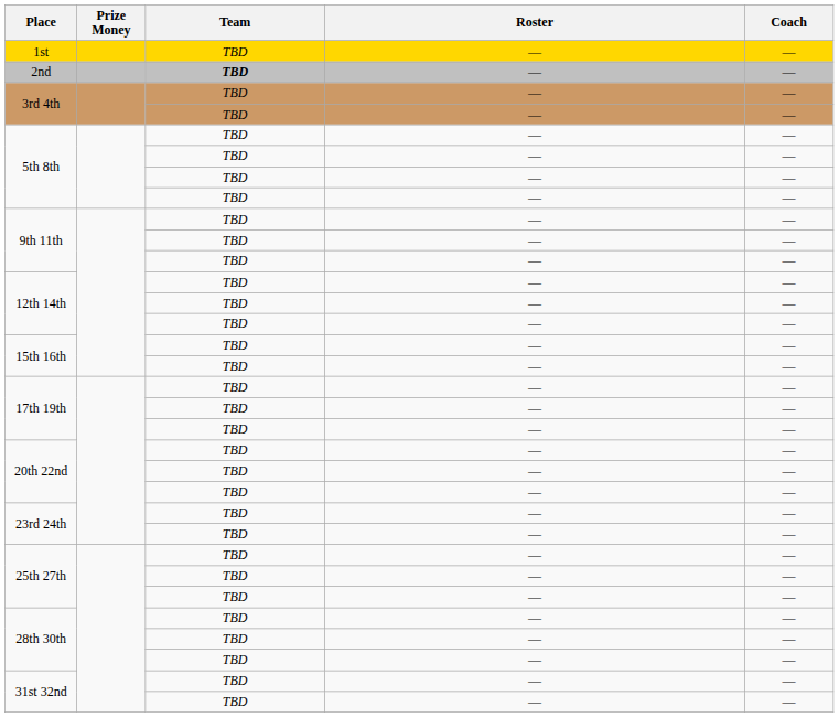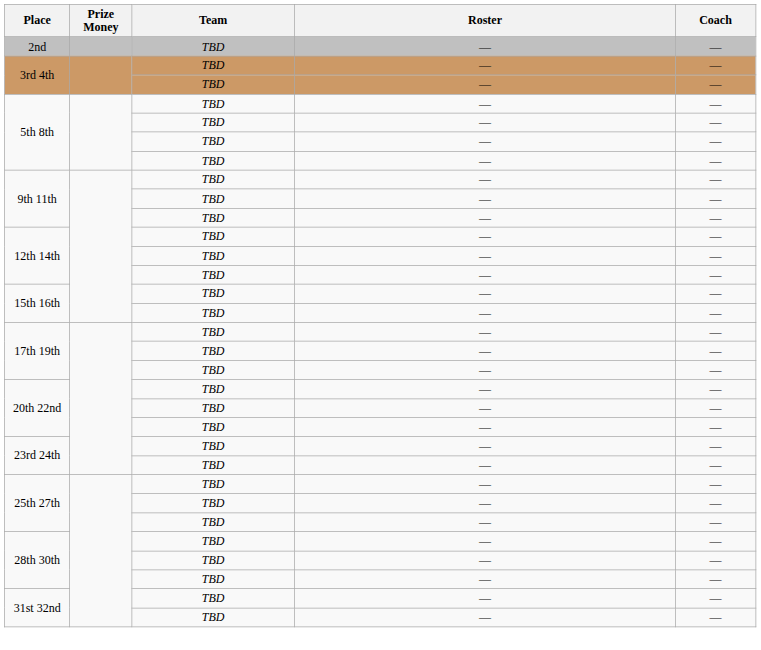- row: 1st | TBD | — | —
2nd | Team: bold -> normal
